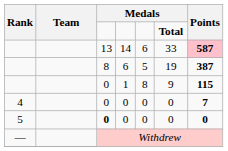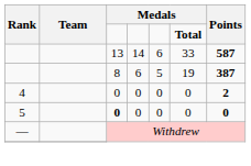14 | Points: pink background -> no background
- row: 0 | 1 | 8 | 9 | 115
4 / 0 | Points: 7 -> 2
